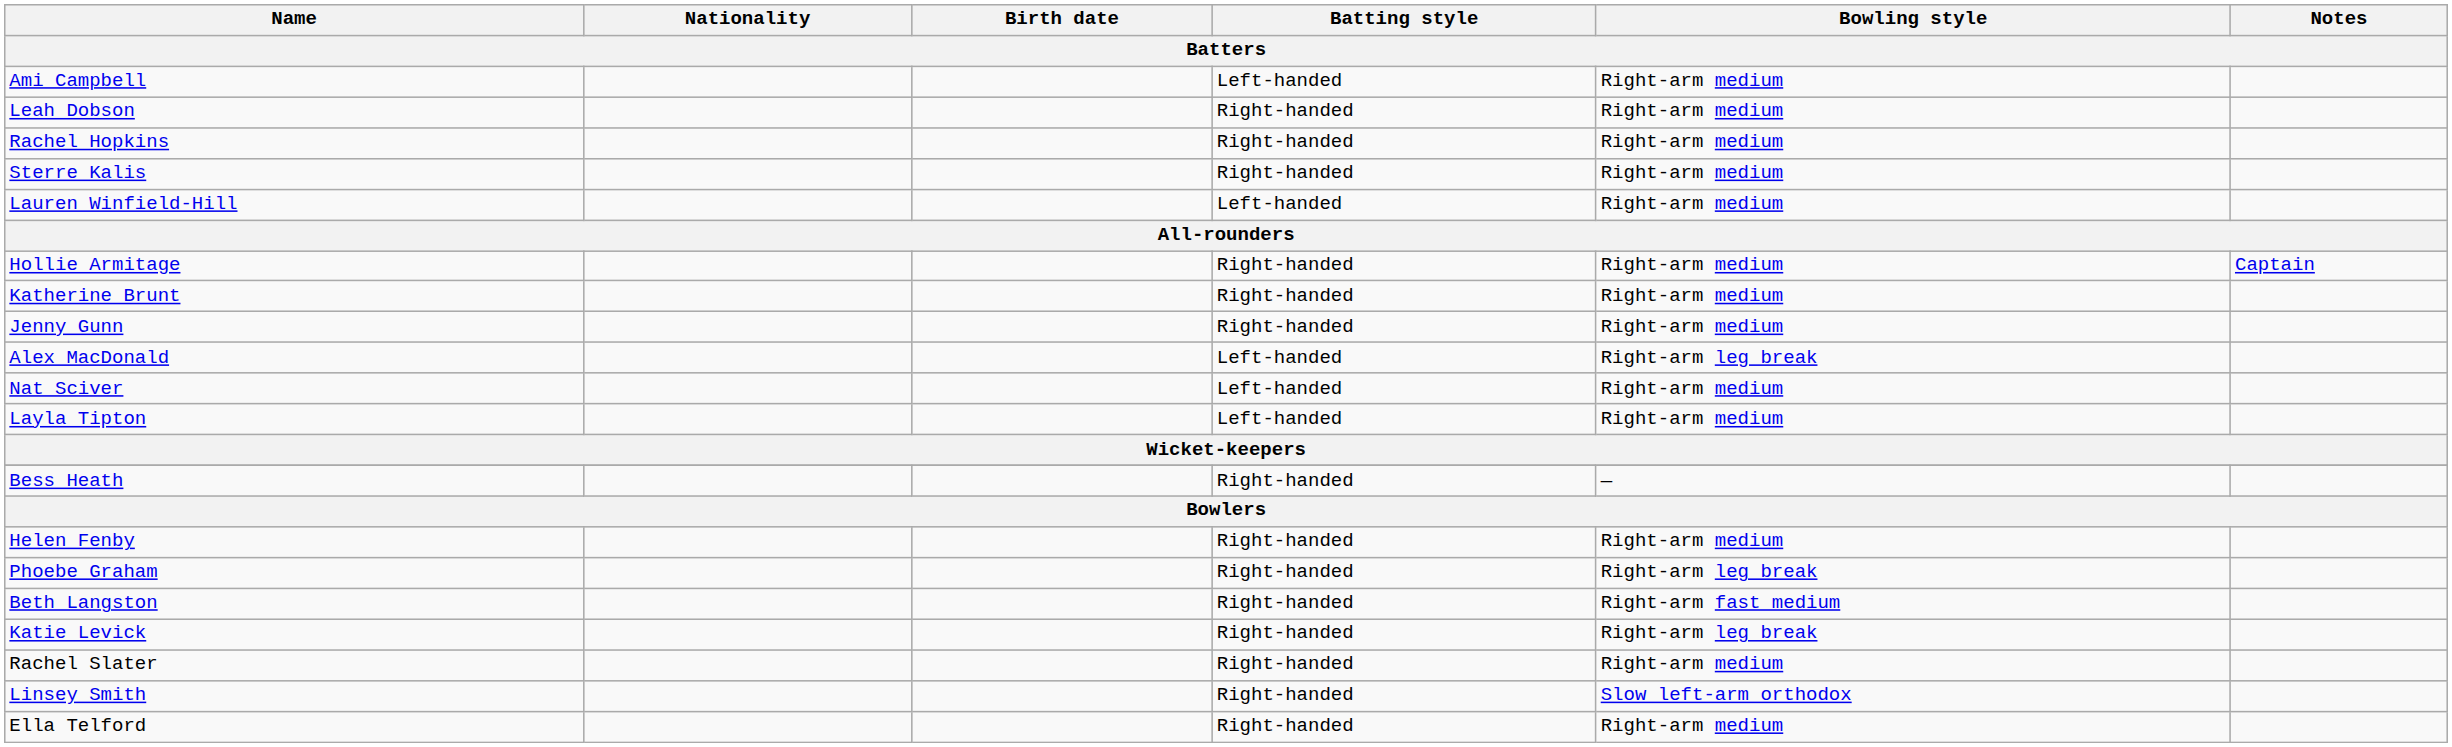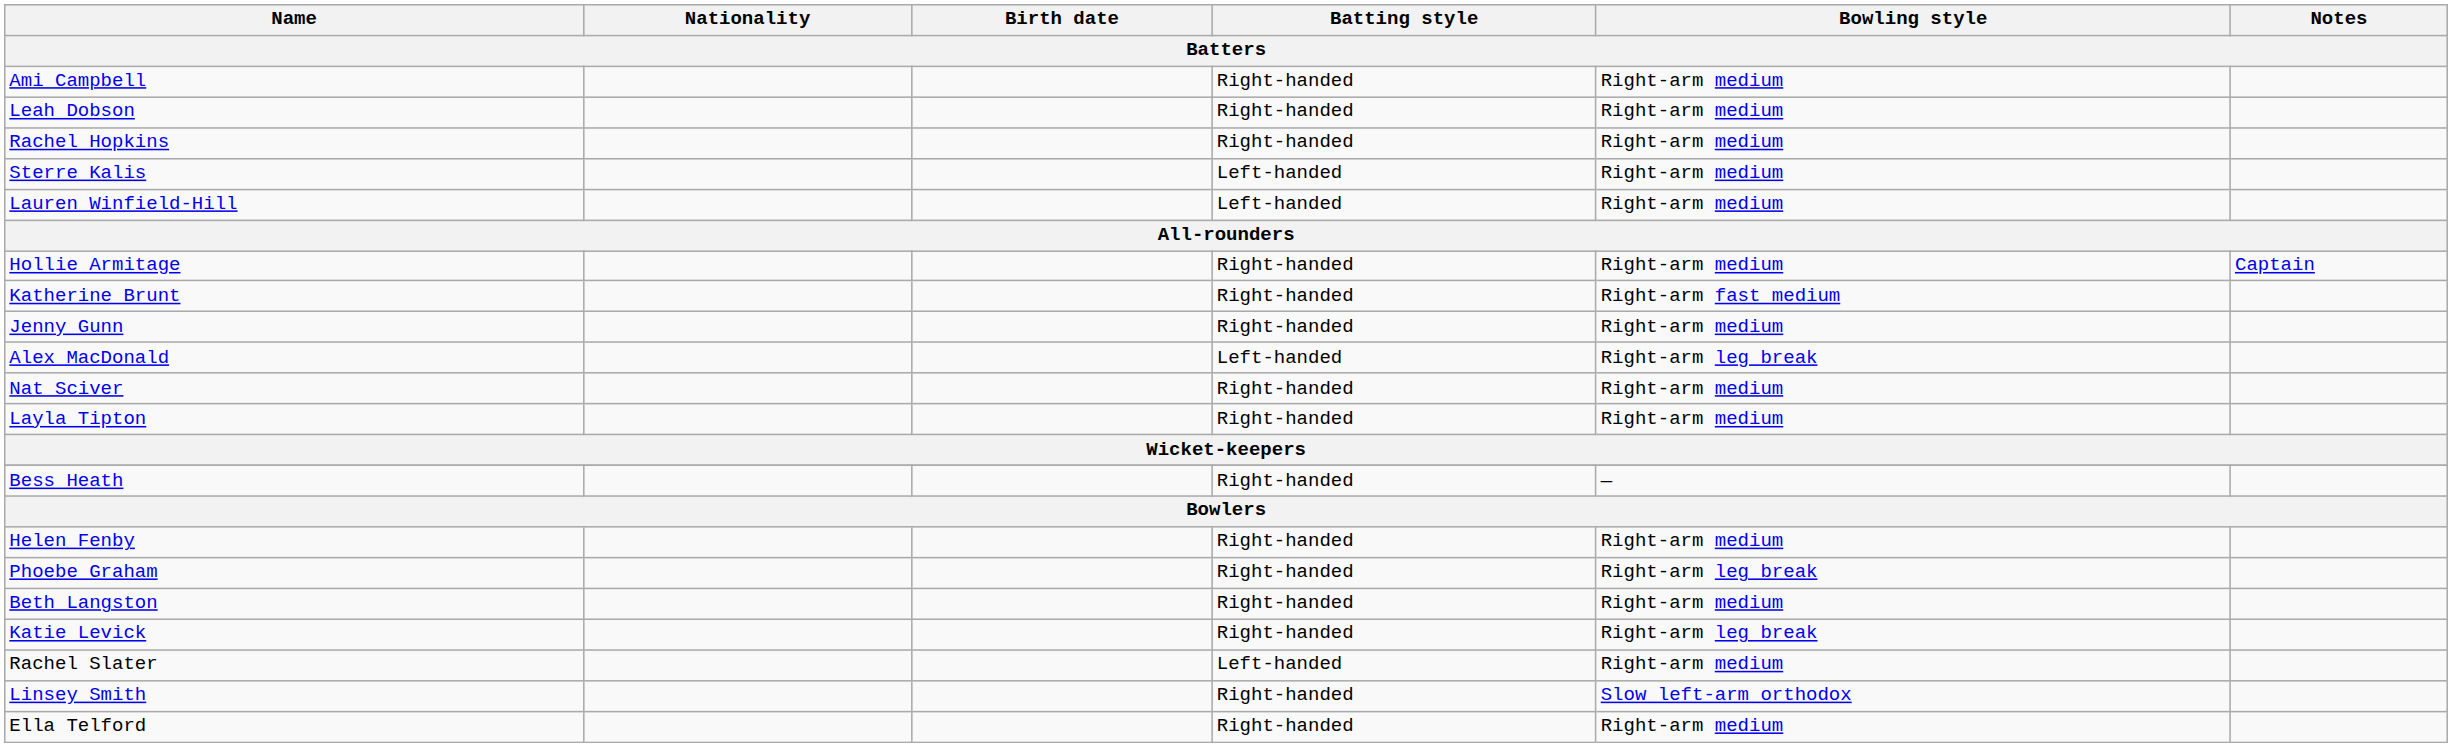Ami Campbell | Batting style: Left-handed -> Right-handed
Sterre Kalis | Batting style: Right-handed -> Left-handed
Katherine Brunt | Bowling style: Right-arm medium -> Right-arm fast medium
Nat Sciver | Batting style: Left-handed -> Right-handed
Layla Tipton | Batting style: Left-handed -> Right-handed
Beth Langston | Bowling style: Right-arm fast medium -> Right-arm medium
Rachel Slater | Batting style: Right-handed -> Left-handed
